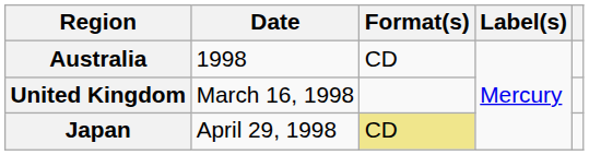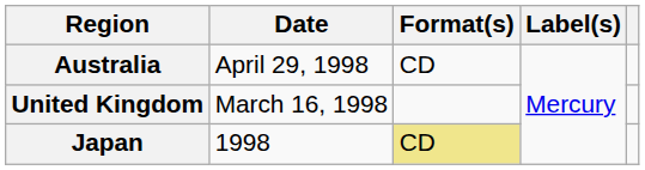Australia | Date: 1998 -> April 29, 1998
Japan | Date: April 29, 1998 -> 1998
